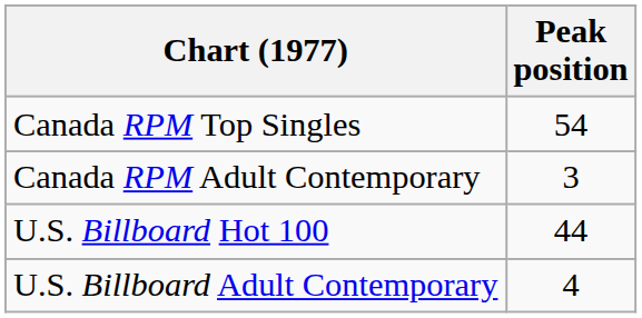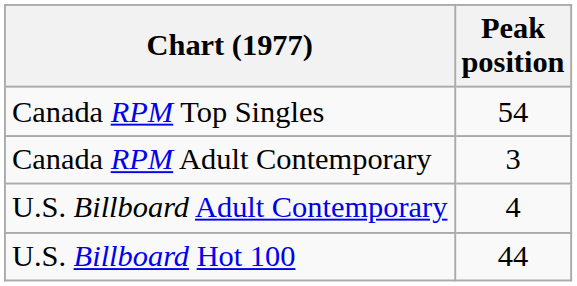rows swapped: U.S. Billboard Hot 100 <-> U.S. Billboard Adult Contemporary
